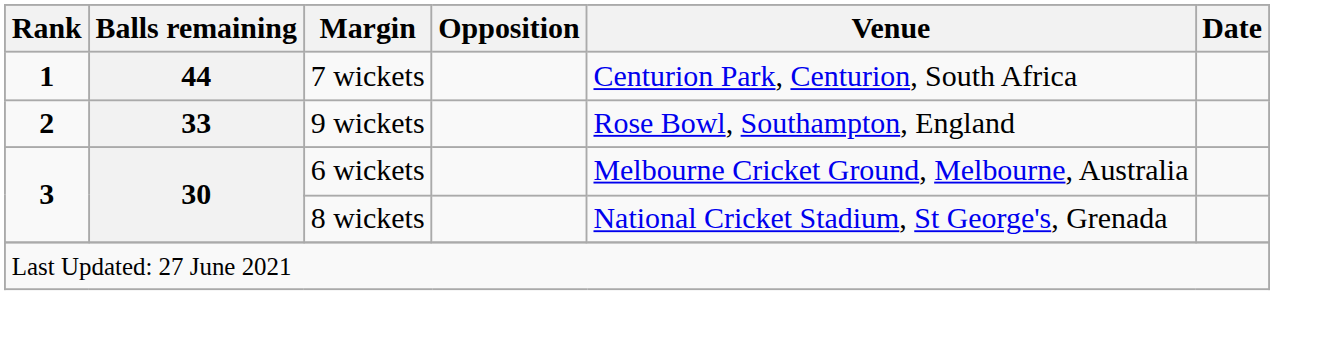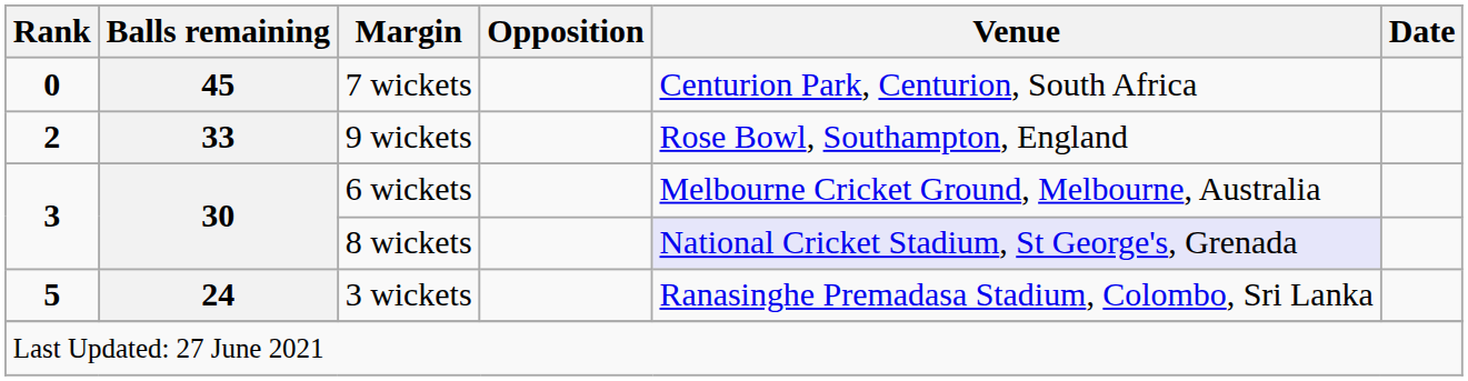7 wickets | Rank: 1 -> 0
7 wickets | Balls remaining: 44 -> 45
8 wickets | Venue: no background -> lavender background
+ row: 5 | 24 | 3 wickets | Ranasinghe Premadasa Stadium, Colombo, Sri Lanka
